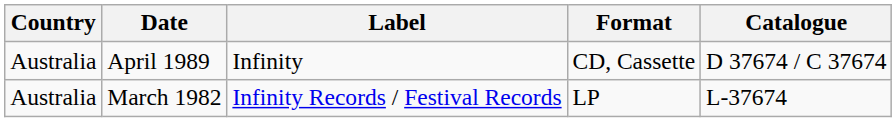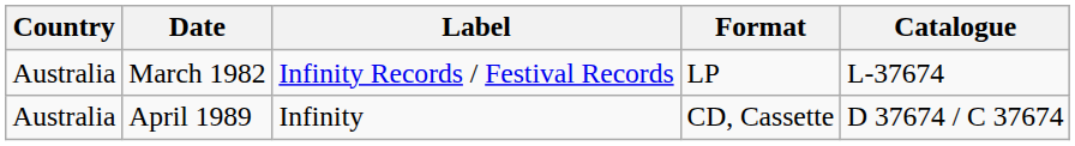rows swapped: March 1982 <-> April 1989
